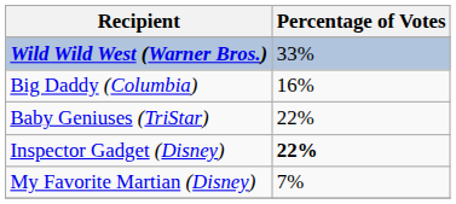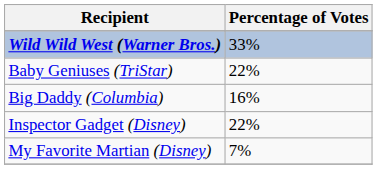rows swapped: Baby Geniuses (TriStar) <-> Big Daddy (Columbia)
Inspector Gadget (Disney) | Percentage of Votes: bold -> normal
